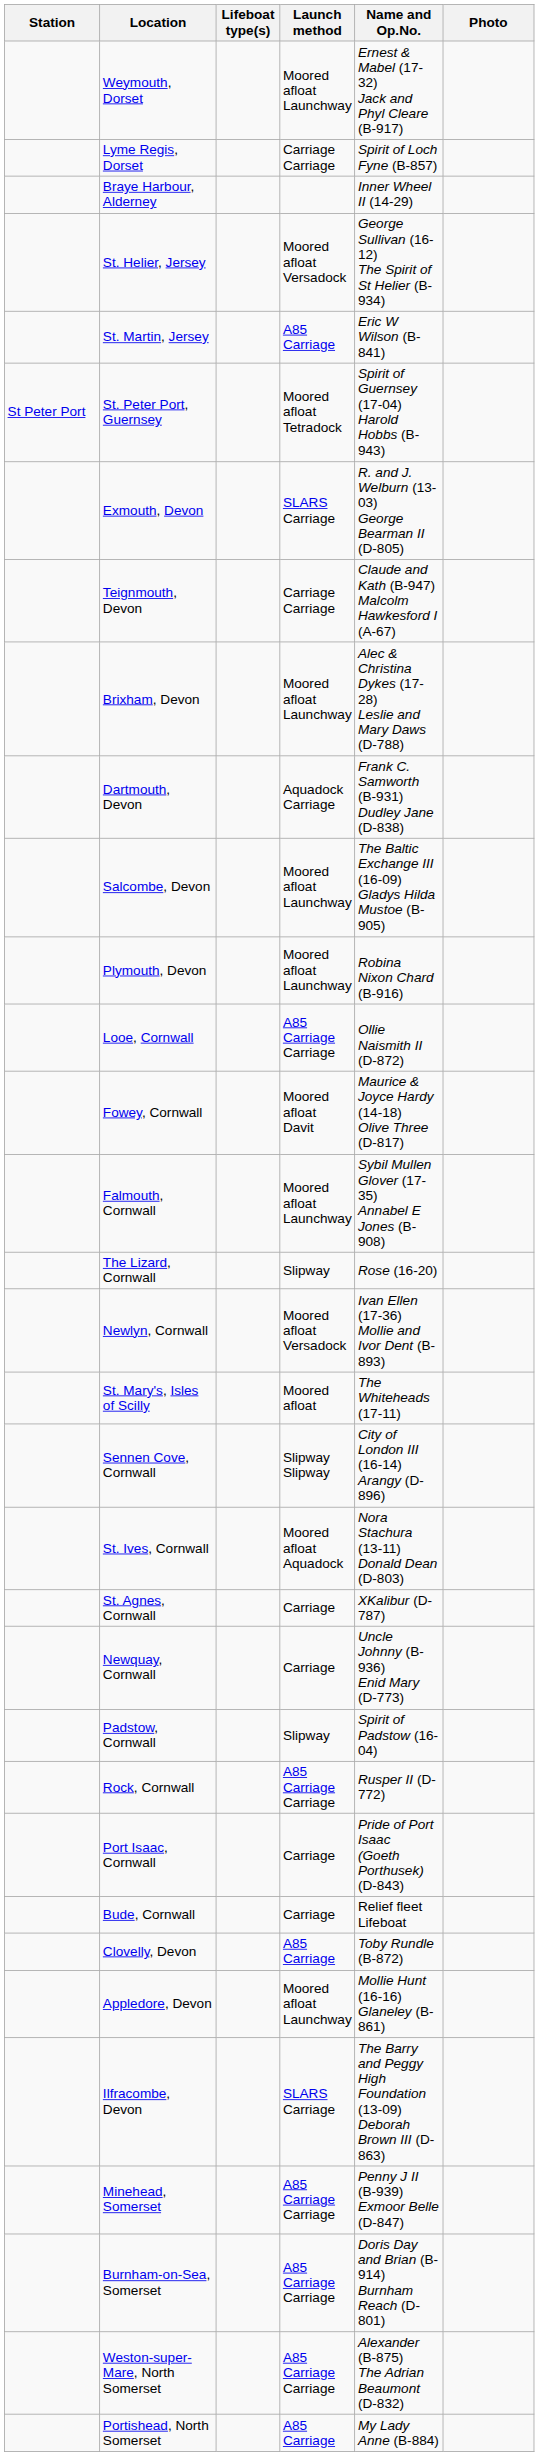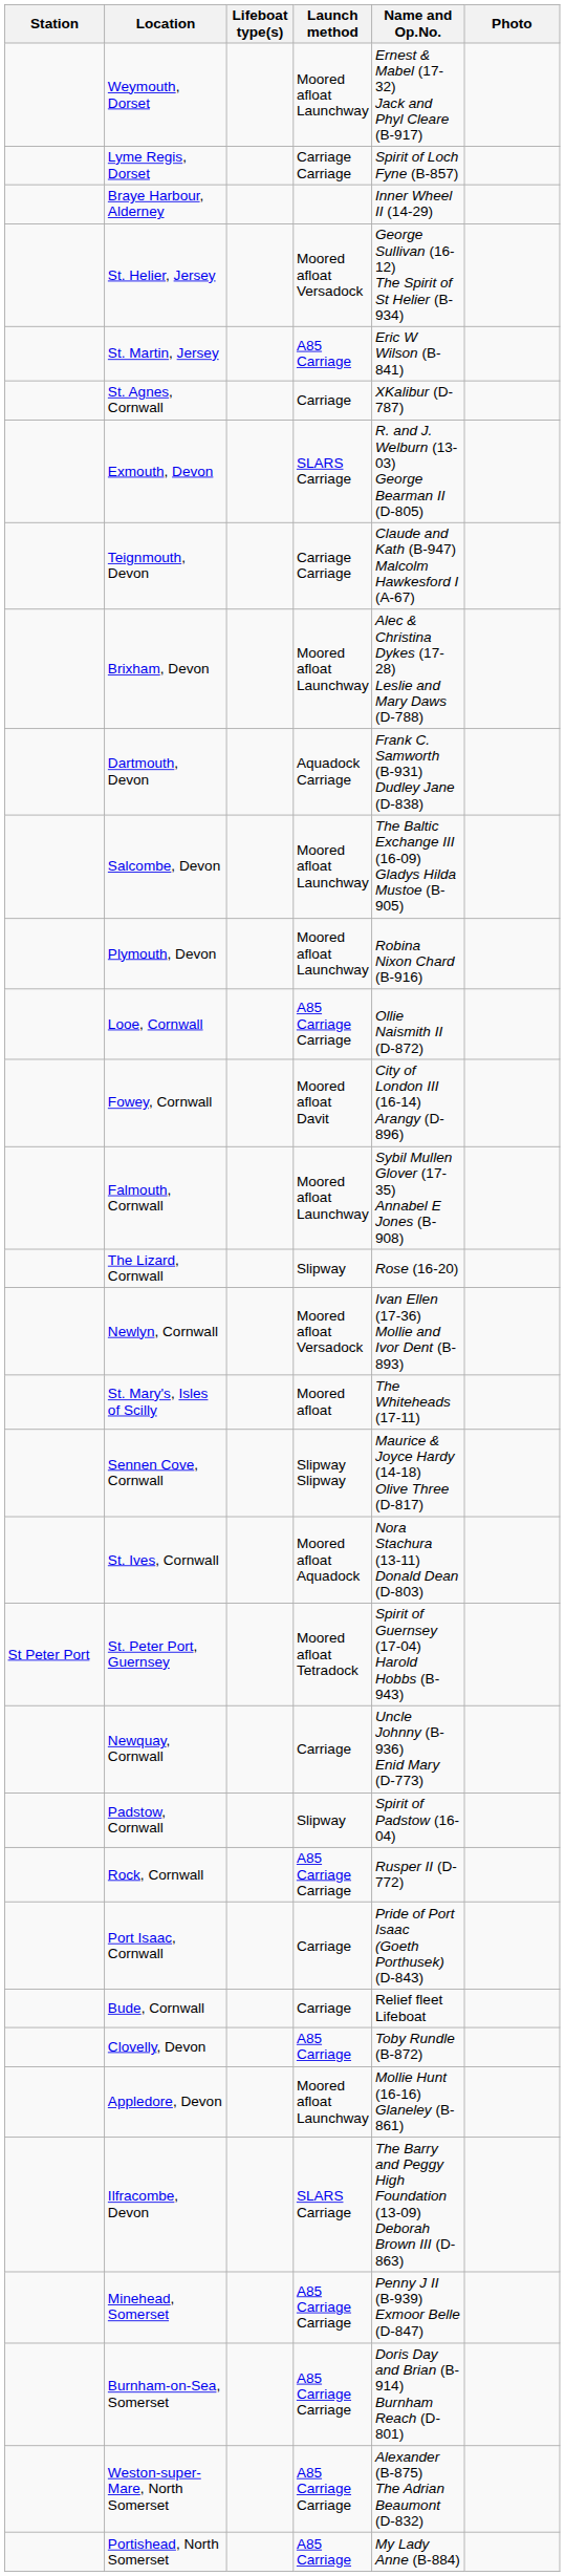rows swapped: St. Peter Port, Guernsey <-> St. Agnes, Cornwall
Fowey, Cornwall | Name and Op.No.: Maurice & Joyce Hardy (14-18) Olive Three (D-817) -> City of London III (16-14) Arangy (D-896)
Sennen Cove, Cornwall | Name and Op.No.: City of London III (16-14) Arangy (D-896) -> Maurice & Joyce Hardy (14-18) Olive Three (D-817)
